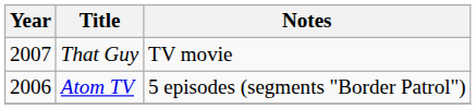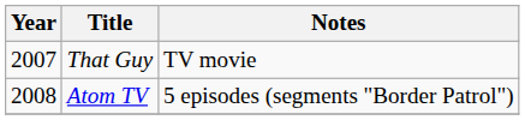Atom TV | Year: 2006 -> 2008
